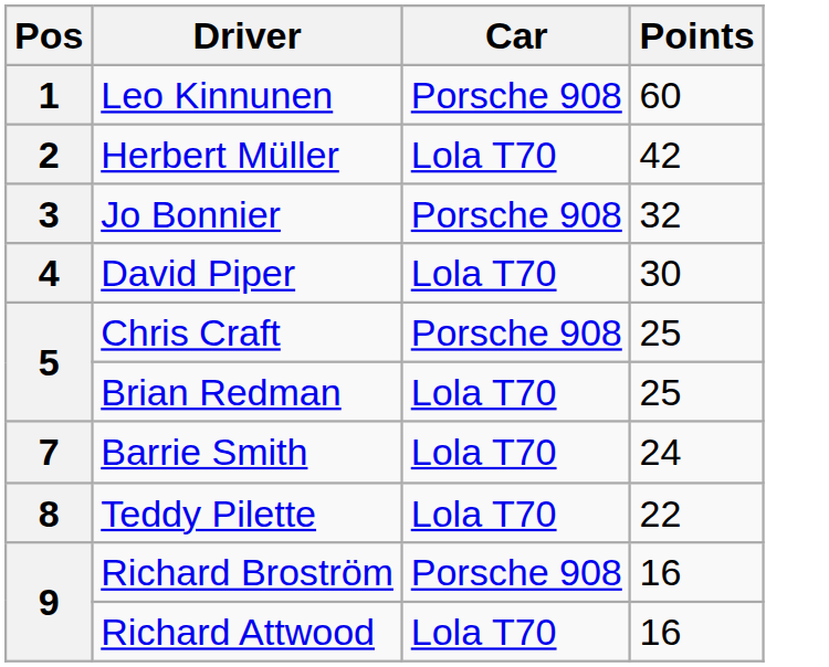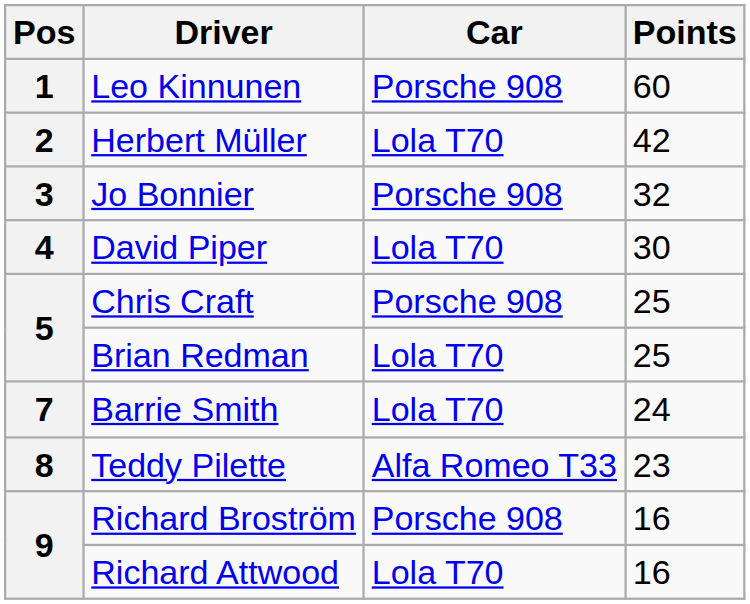Teddy Pilette | Car: Lola T70 -> Alfa Romeo T33
Teddy Pilette | Points: 22 -> 23
